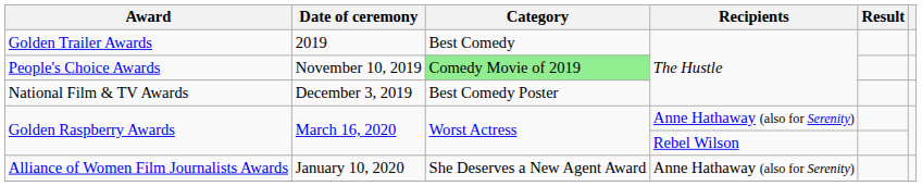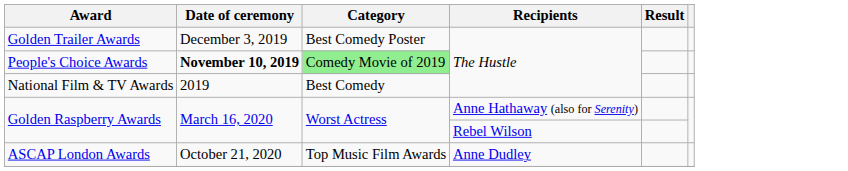Golden Trailer Awards | Date of ceremony: 2019 -> December 3, 2019
Golden Trailer Awards | Category: Best Comedy -> Best Comedy Poster
People's Choice Awards | Date of ceremony: normal -> bold
National Film & TV Awards | Date of ceremony: December 3, 2019 -> 2019
National Film & TV Awards | Category: Best Comedy Poster -> Best Comedy
+ row: ASCAP London Awards | October 21, 2020 | Top Music Film Awards | Anne Dudley
- row: Alliance of Women Film Journalists Awards | January 10, 2020 | She Deserves a New Agent Award | Anne Hathaway (also for Serenity)
